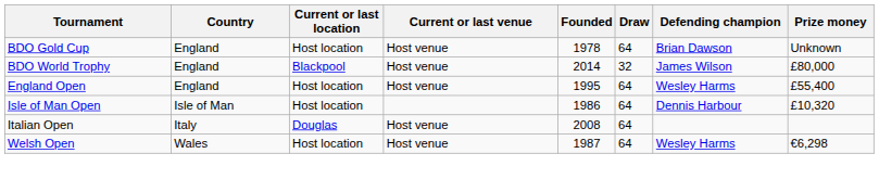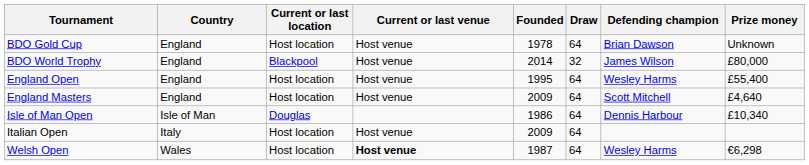+ row: England Masters | England | Host location | Host venue | 2009 | 64 | Scott Mitchell | £4,640
Isle of Man Open | Current or last location: Host location -> Douglas
Isle of Man Open | Prize money: £10,320 -> £10,340
Italian Open | Current or last location: Douglas -> Host location
Italian Open | Founded: 2008 -> 2009
Welsh Open | Current or last venue: normal -> bold
